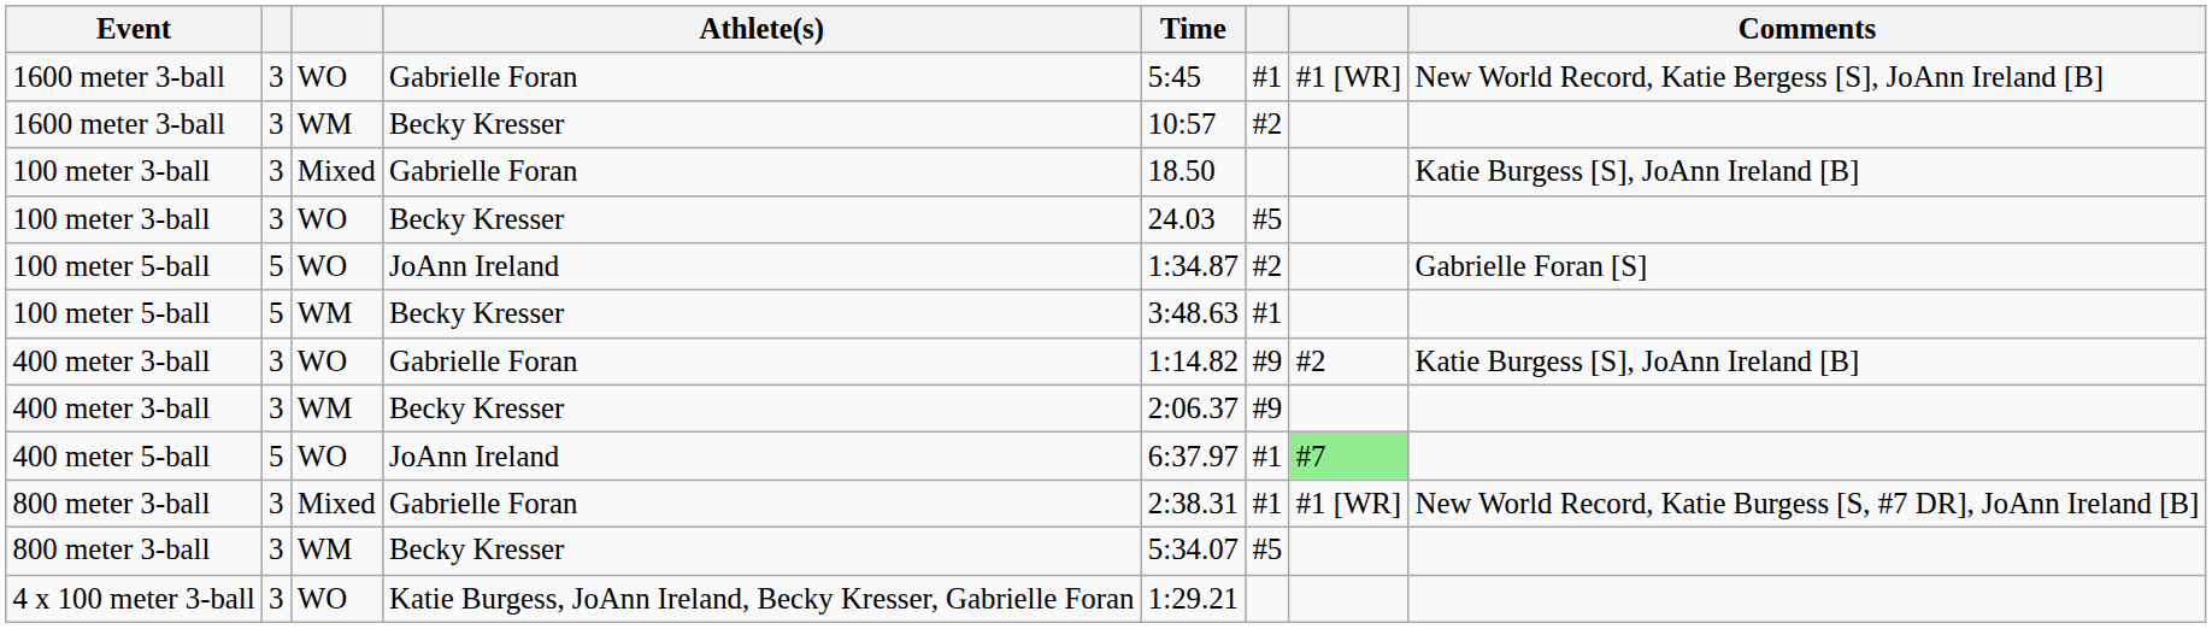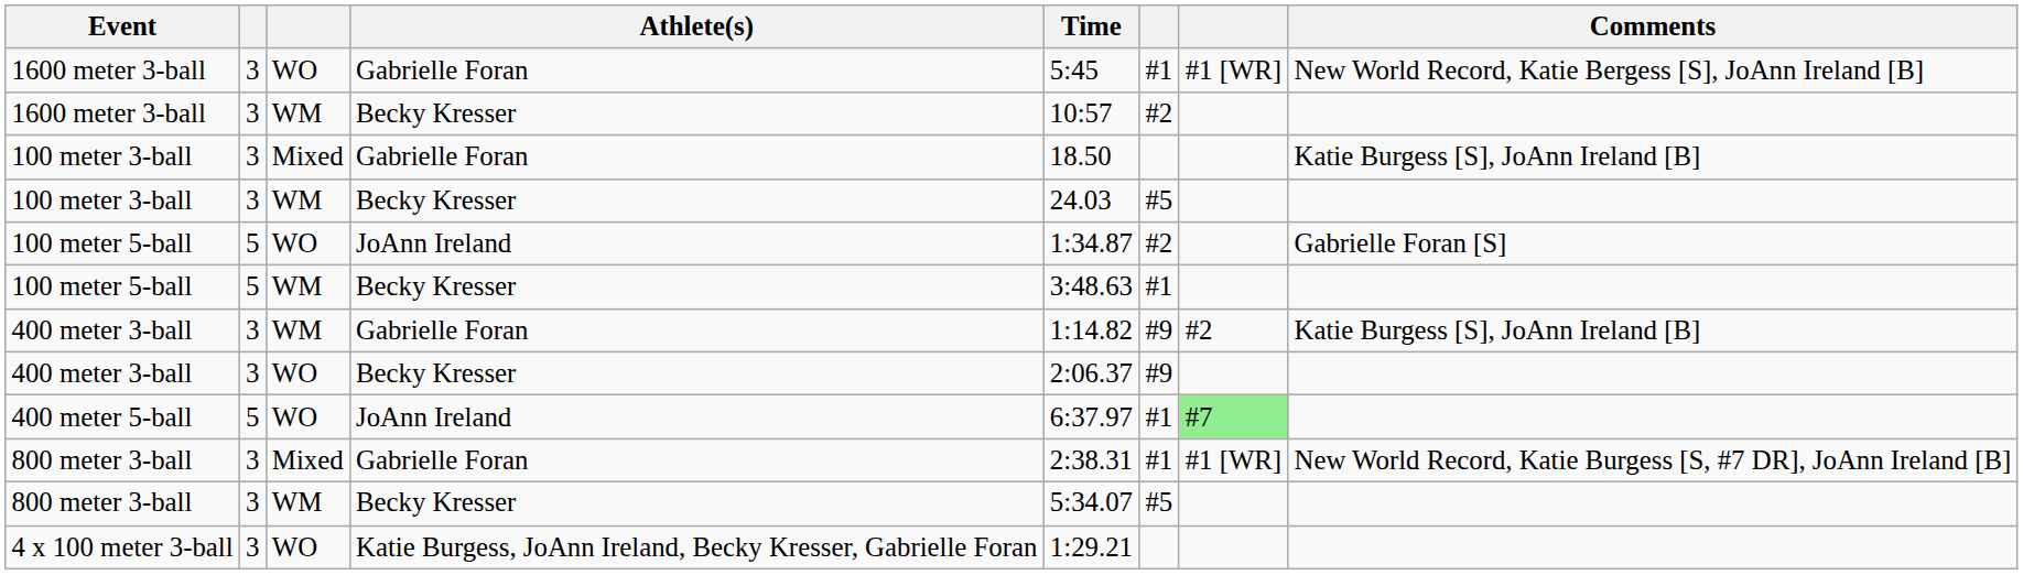100 meter 3-ball / Becky Kresser | column 3: WO -> WM
400 meter 3-ball / Gabrielle Foran | column 3: WO -> WM
400 meter 3-ball / Becky Kresser | column 3: WM -> WO
